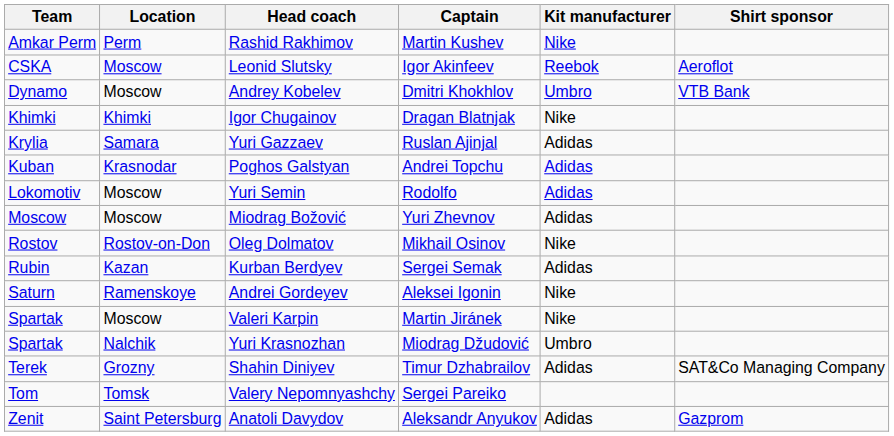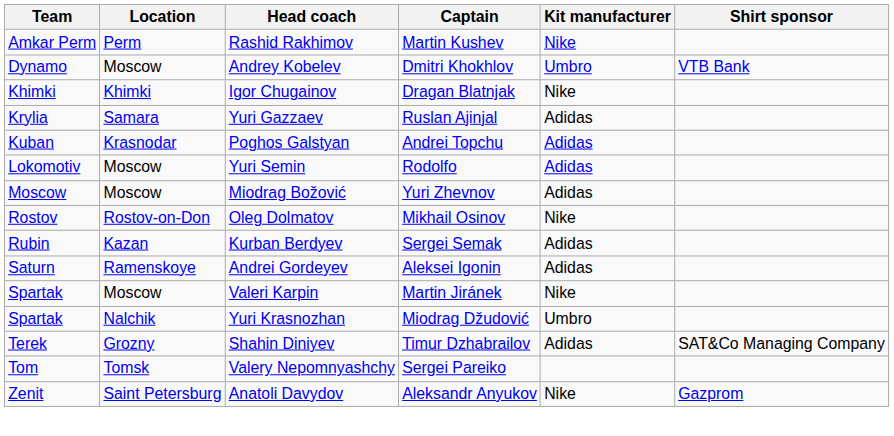- row: CSKA | Moscow | Leonid Slutsky | Igor Akinfeev | Reebok | Aeroflot
Andrei Gordeyev | Kit manufacturer: Nike -> Adidas
Anatoli Davydov | Kit manufacturer: Adidas -> Nike
